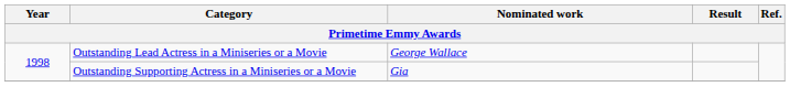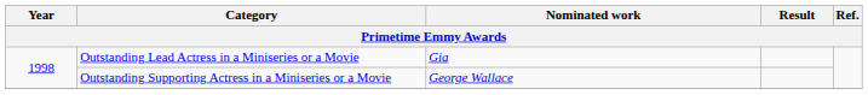Outstanding Lead Actress in a Miniseries or a Movie | Nominated work: George Wallace -> Gia
Outstanding Supporting Actress in a Miniseries or a Movie | Nominated work: Gia -> George Wallace
